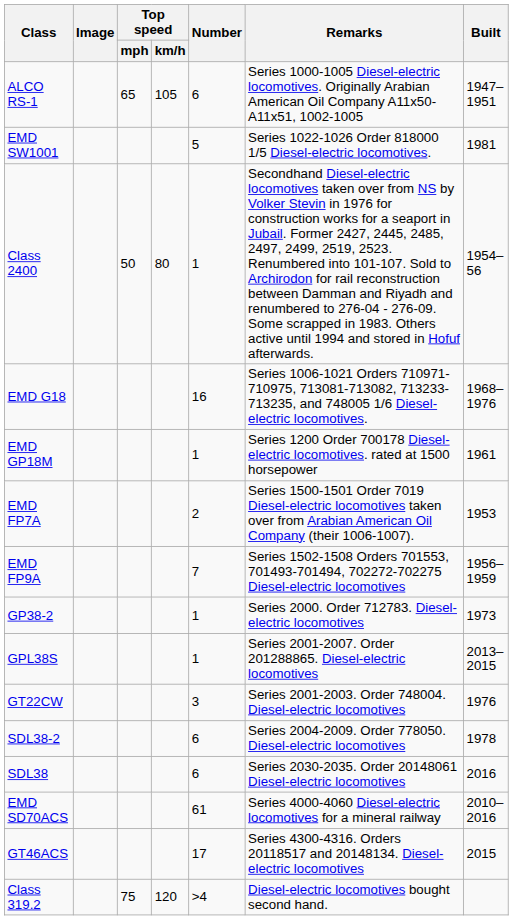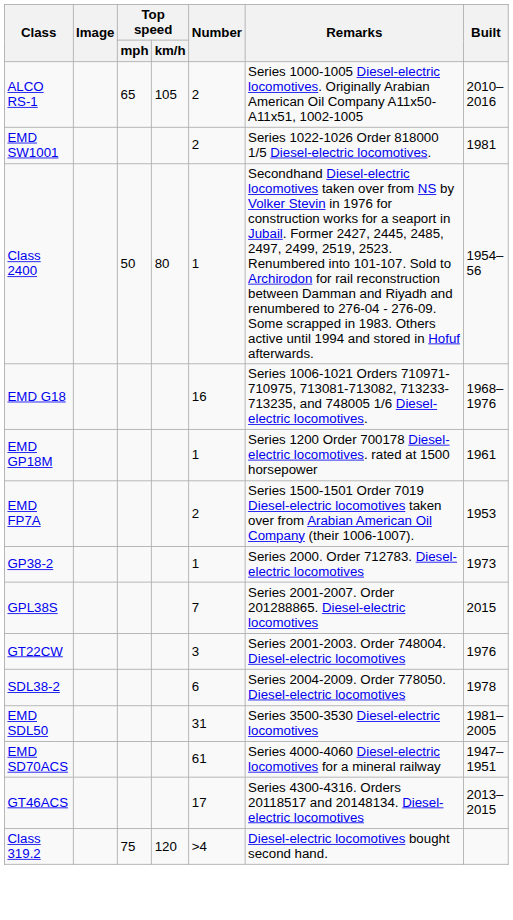ALCO RS-1 | Number: 6 -> 2
ALCO RS-1 | Built: 1947–1951 -> 2010–2016
EMD SW1001 | Number: 5 -> 2
- row: EMD FP9A | 7 | Series 1502-1508 Orders 701553, 701493-701494, 702272-702275 Diesel-electric locomotives | 1956–1959
GPL38S | Number: 1 -> 7
GPL38S | Built: 2013–2015 -> 2015
- row: SDL38 | 6 | Series 2030-2035. Order 20148061 Diesel-electric locomotives | 2016
+ row: EMD SDL50 | 31 | Series 3500-3530 Diesel-electric locomotives | 1981–2005
EMD SD70ACS | Built: 2010–2016 -> 1947–1951
GT46ACS | Built: 2015 -> 2013–2015
